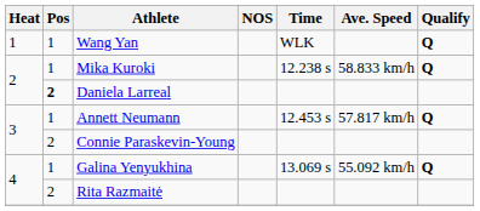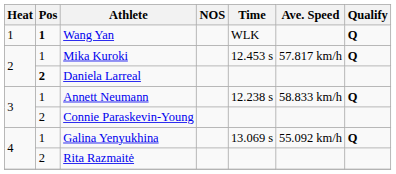Wang Yan | Pos: normal -> bold
Mika Kuroki | Time: 12.238 s -> 12.453 s
Mika Kuroki | Ave. Speed: 58.833 km/h -> 57.817 km/h
Annett Neumann | Time: 12.453 s -> 12.238 s
Annett Neumann | Ave. Speed: 57.817 km/h -> 58.833 km/h
